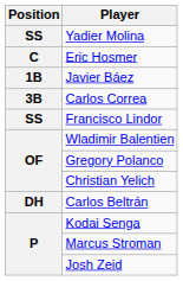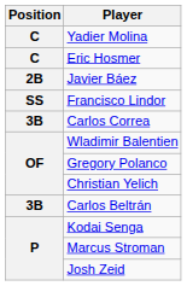Yadier Molina | Position: SS -> C
Javier Báez | Position: 1B -> 2B
rows swapped: Carlos Correa <-> Francisco Lindor
Carlos Beltrán | Position: DH -> 3B
